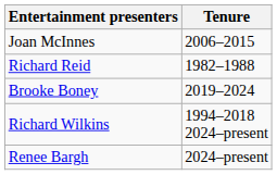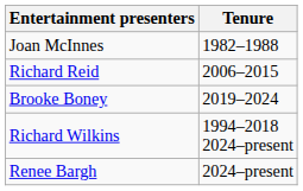Joan McInnes | Tenure: 2006–2015 -> 1982–1988
Richard Reid | Tenure: 1982–1988 -> 2006–2015
